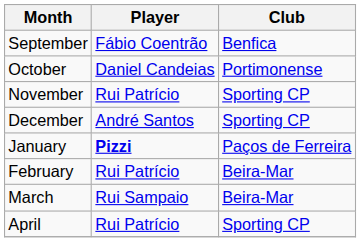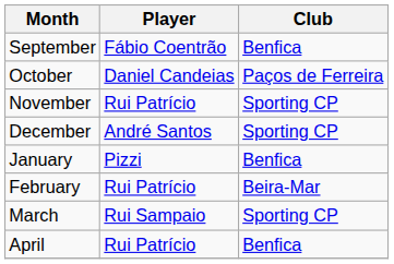October | Club: Portimonense -> Paços de Ferreira
January | Player: bold -> normal
January | Club: Paços de Ferreira -> Benfica
March | Club: Beira-Mar -> Sporting CP
April | Club: Sporting CP -> Benfica
